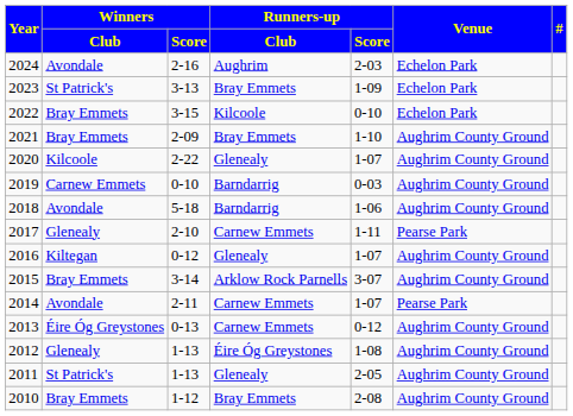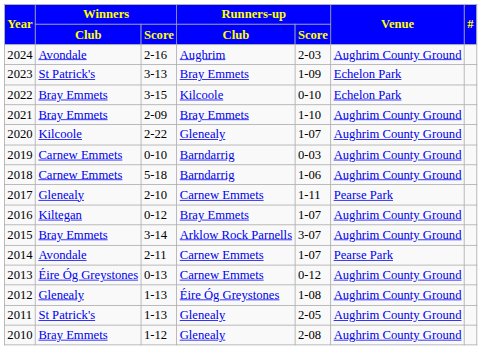2024 | Venue: Echelon Park -> Aughrim County Ground
2018 | Winners / Club: Avondale -> Carnew Emmets
2016 | Runners-up / Club: Glenealy -> Bray Emmets
2010 | Runners-up / Club: Bray Emmets -> Glenealy
